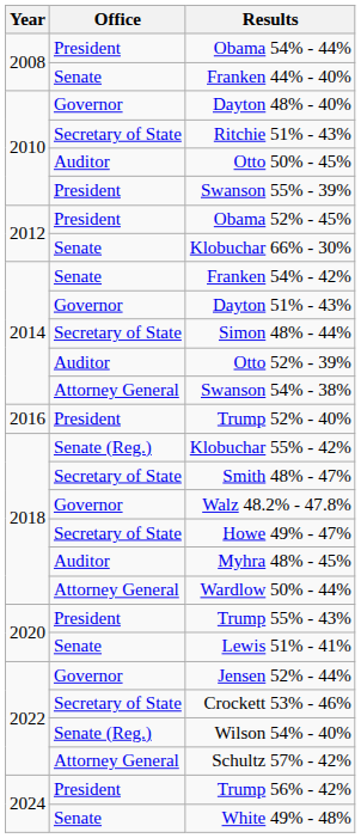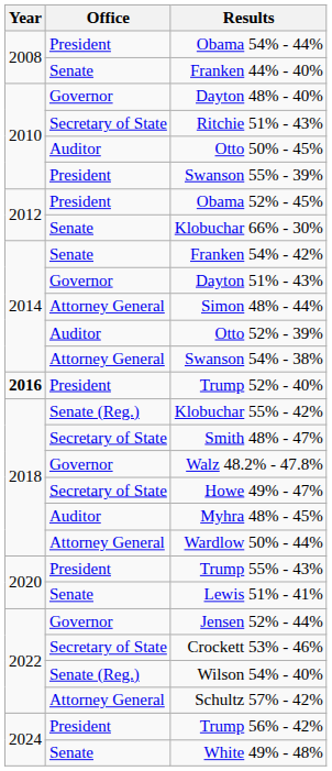Simon 48% - 44% | Office: Secretary of State -> Attorney General
Trump 52% - 40% | Year: normal -> bold
